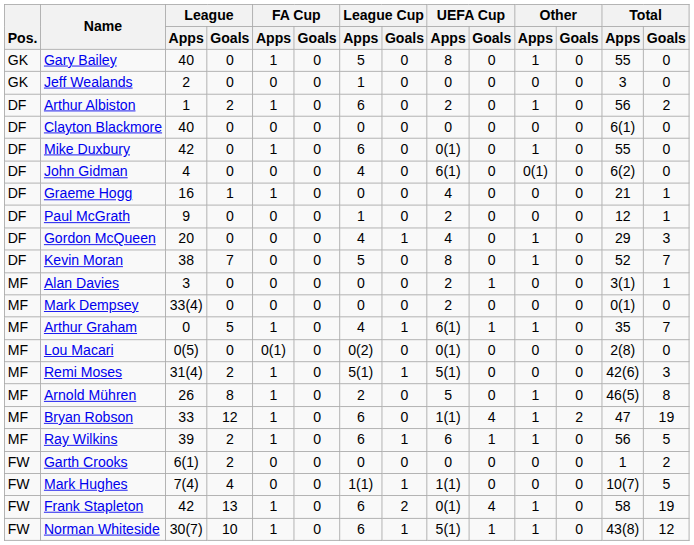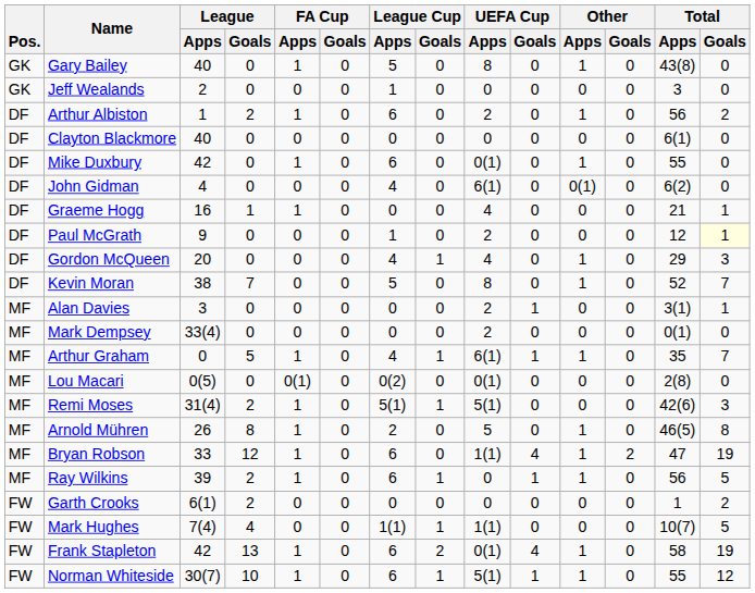Gary Bailey | Total / Apps: 55 -> 43(8)
Paul McGrath | Total / Goals: no background -> lightyellow background
Ray Wilkins | UEFA Cup / Apps: 6 -> 0
Norman Whiteside | Total / Apps: 43(8) -> 55
